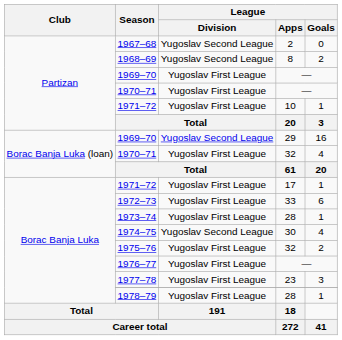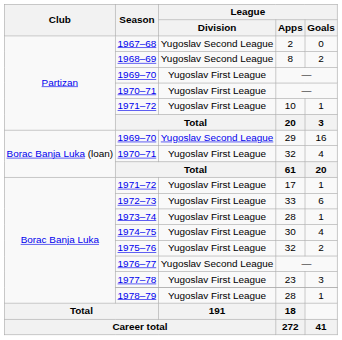1974–75 | League / Division: Yugoslav Second League -> Yugoslav First League
1976–77 | League / Division: Yugoslav First League -> Yugoslav Second League
